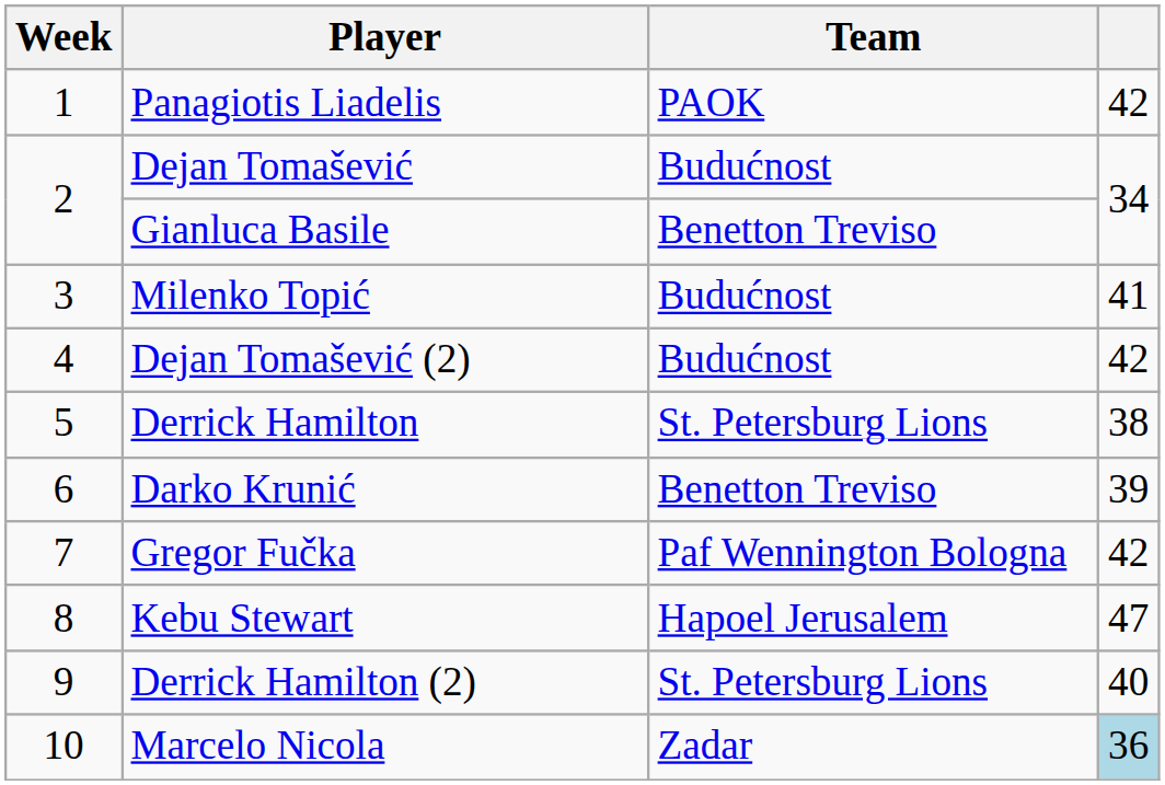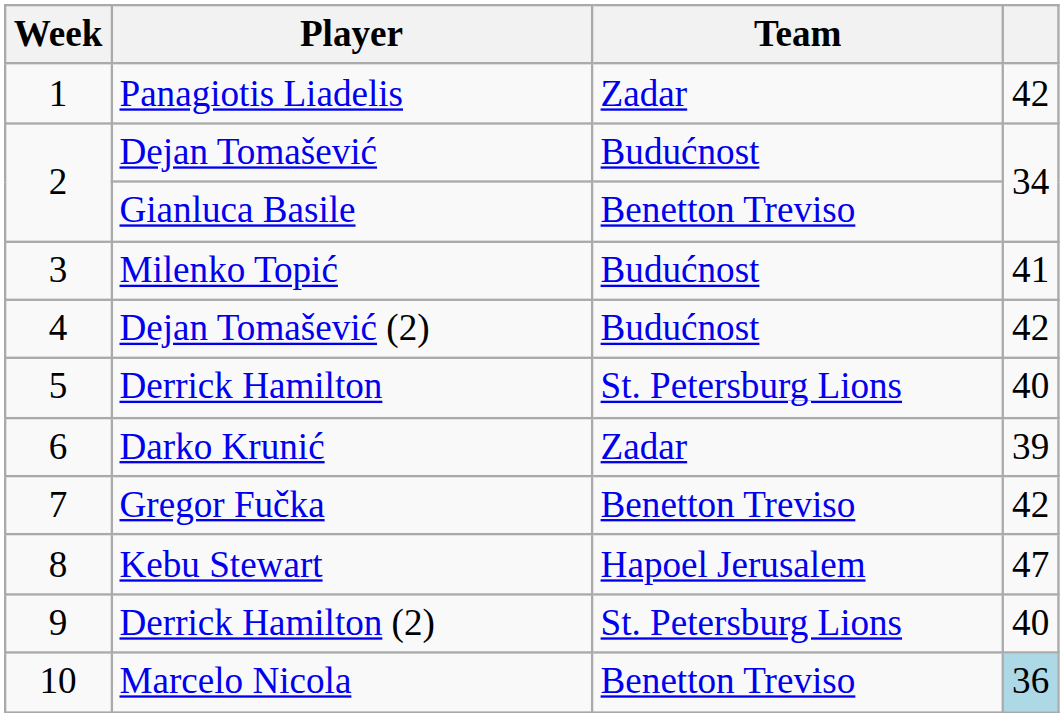Panagiotis Liadelis | Team: PAOK -> Zadar
Derrick Hamilton | column 4: 38 -> 40
Darko Krunić | Team: Benetton Treviso -> Zadar
Gregor Fučka | Team: Paf Wennington Bologna -> Benetton Treviso
Marcelo Nicola | Team: Zadar -> Benetton Treviso
